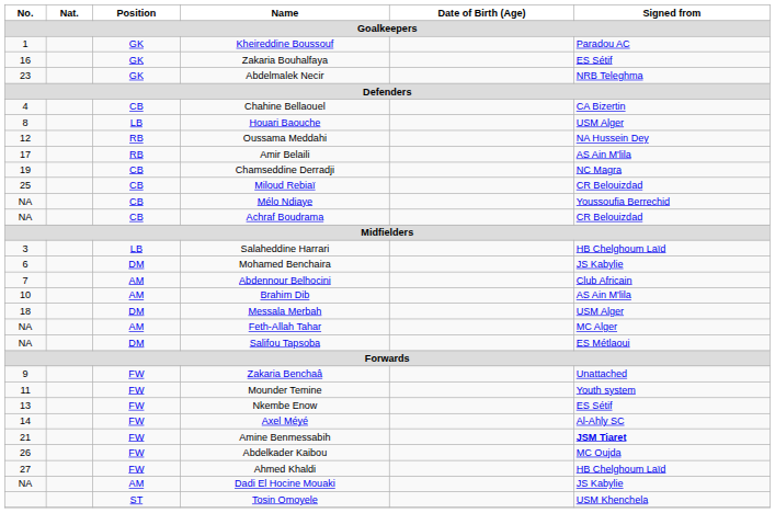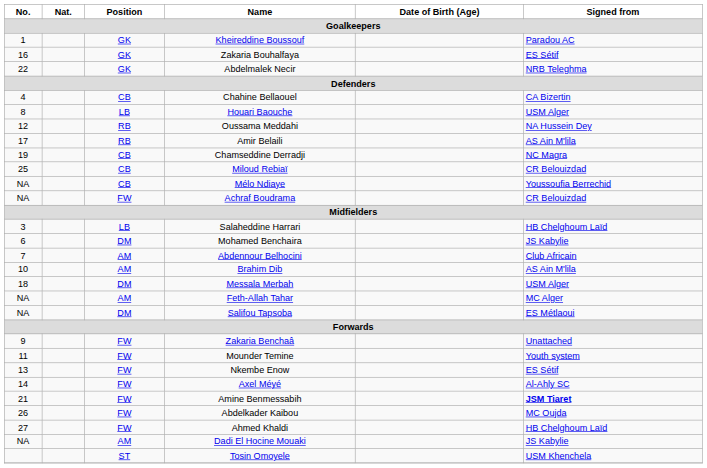Abdelmalek Necir | No.: 23 -> 22
Achraf Boudrama | Position: CB -> FW
